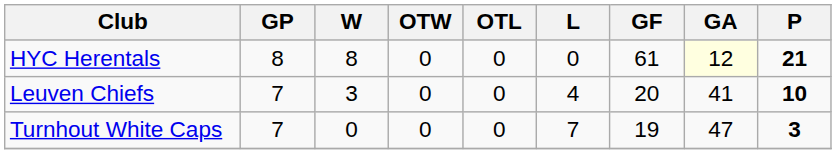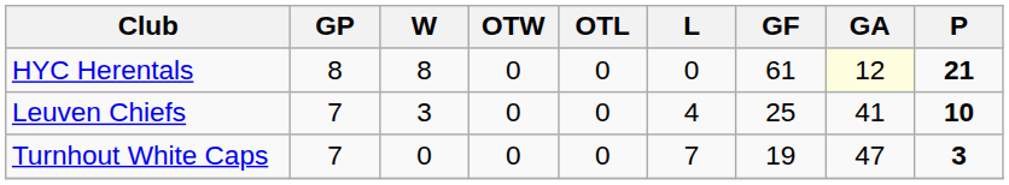Leuven Chiefs | GF: 20 -> 25
